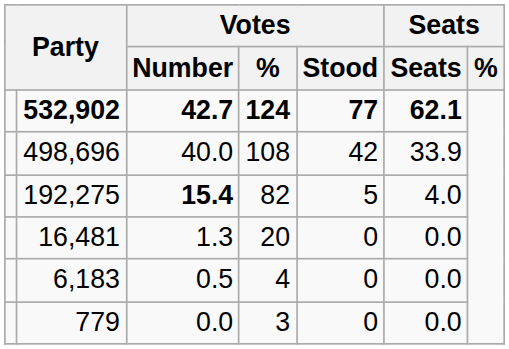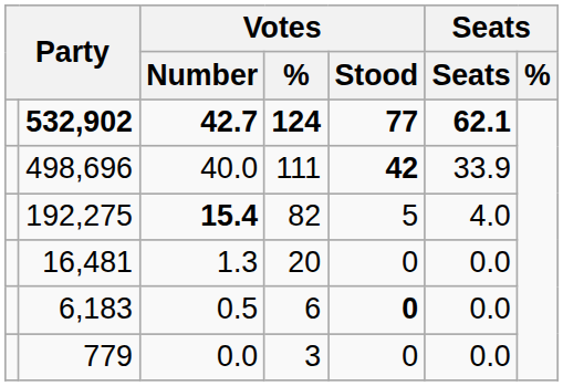498,696 | Votes / %: 108 -> 111
498,696 | Votes / Stood: normal -> bold
6,183 | Votes / %: 4 -> 6
6,183 | Votes / Stood: normal -> bold
